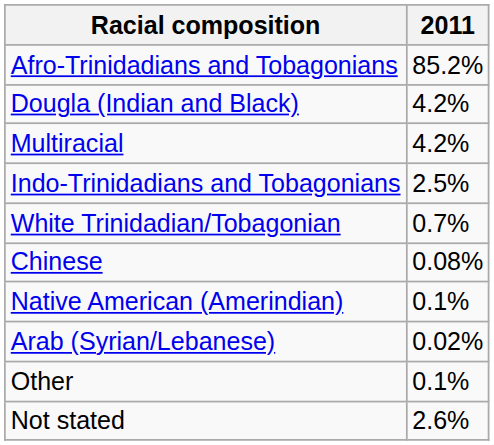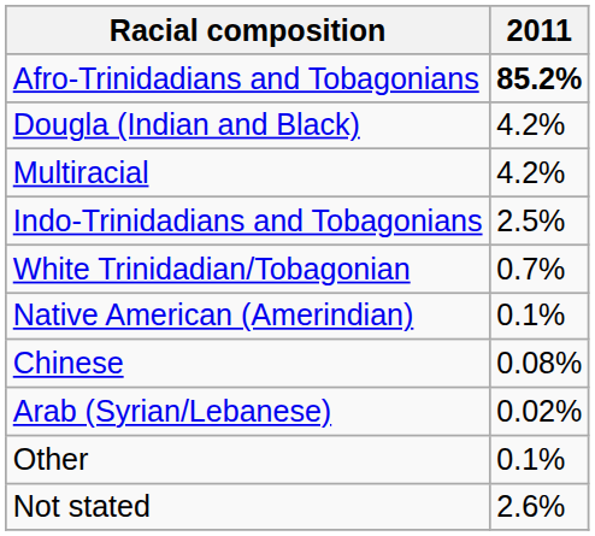Afro-Trinidadians and Tobagonians | 2011: normal -> bold
rows swapped: Native American (Amerindian) <-> Chinese
